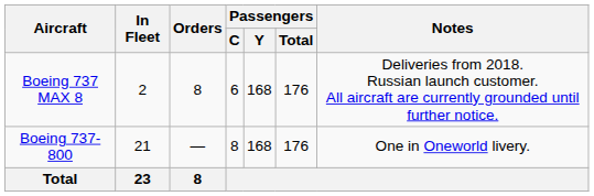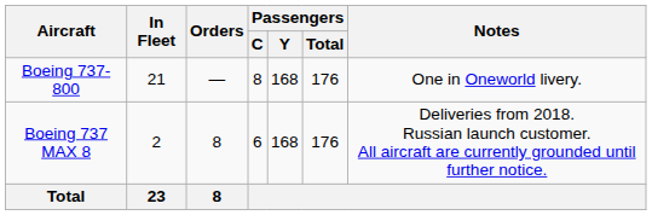rows swapped: Boeing 737-800 <-> Boeing 737 MAX 8
